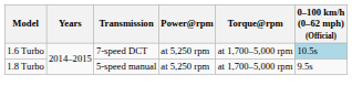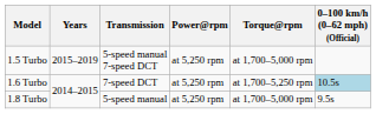+ row: 1.5 Turbo | 2015–2019 | 5-speed manual 7-speed DCT | at 5,250 rpm | at 1,700–5,000 rpm
1.6 Turbo | Torque@rpm: at 1,700–5,000 rpm -> at 1,700–5,250 rpm
